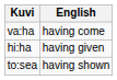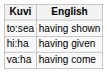rows swapped: va:ha <-> to:sea
